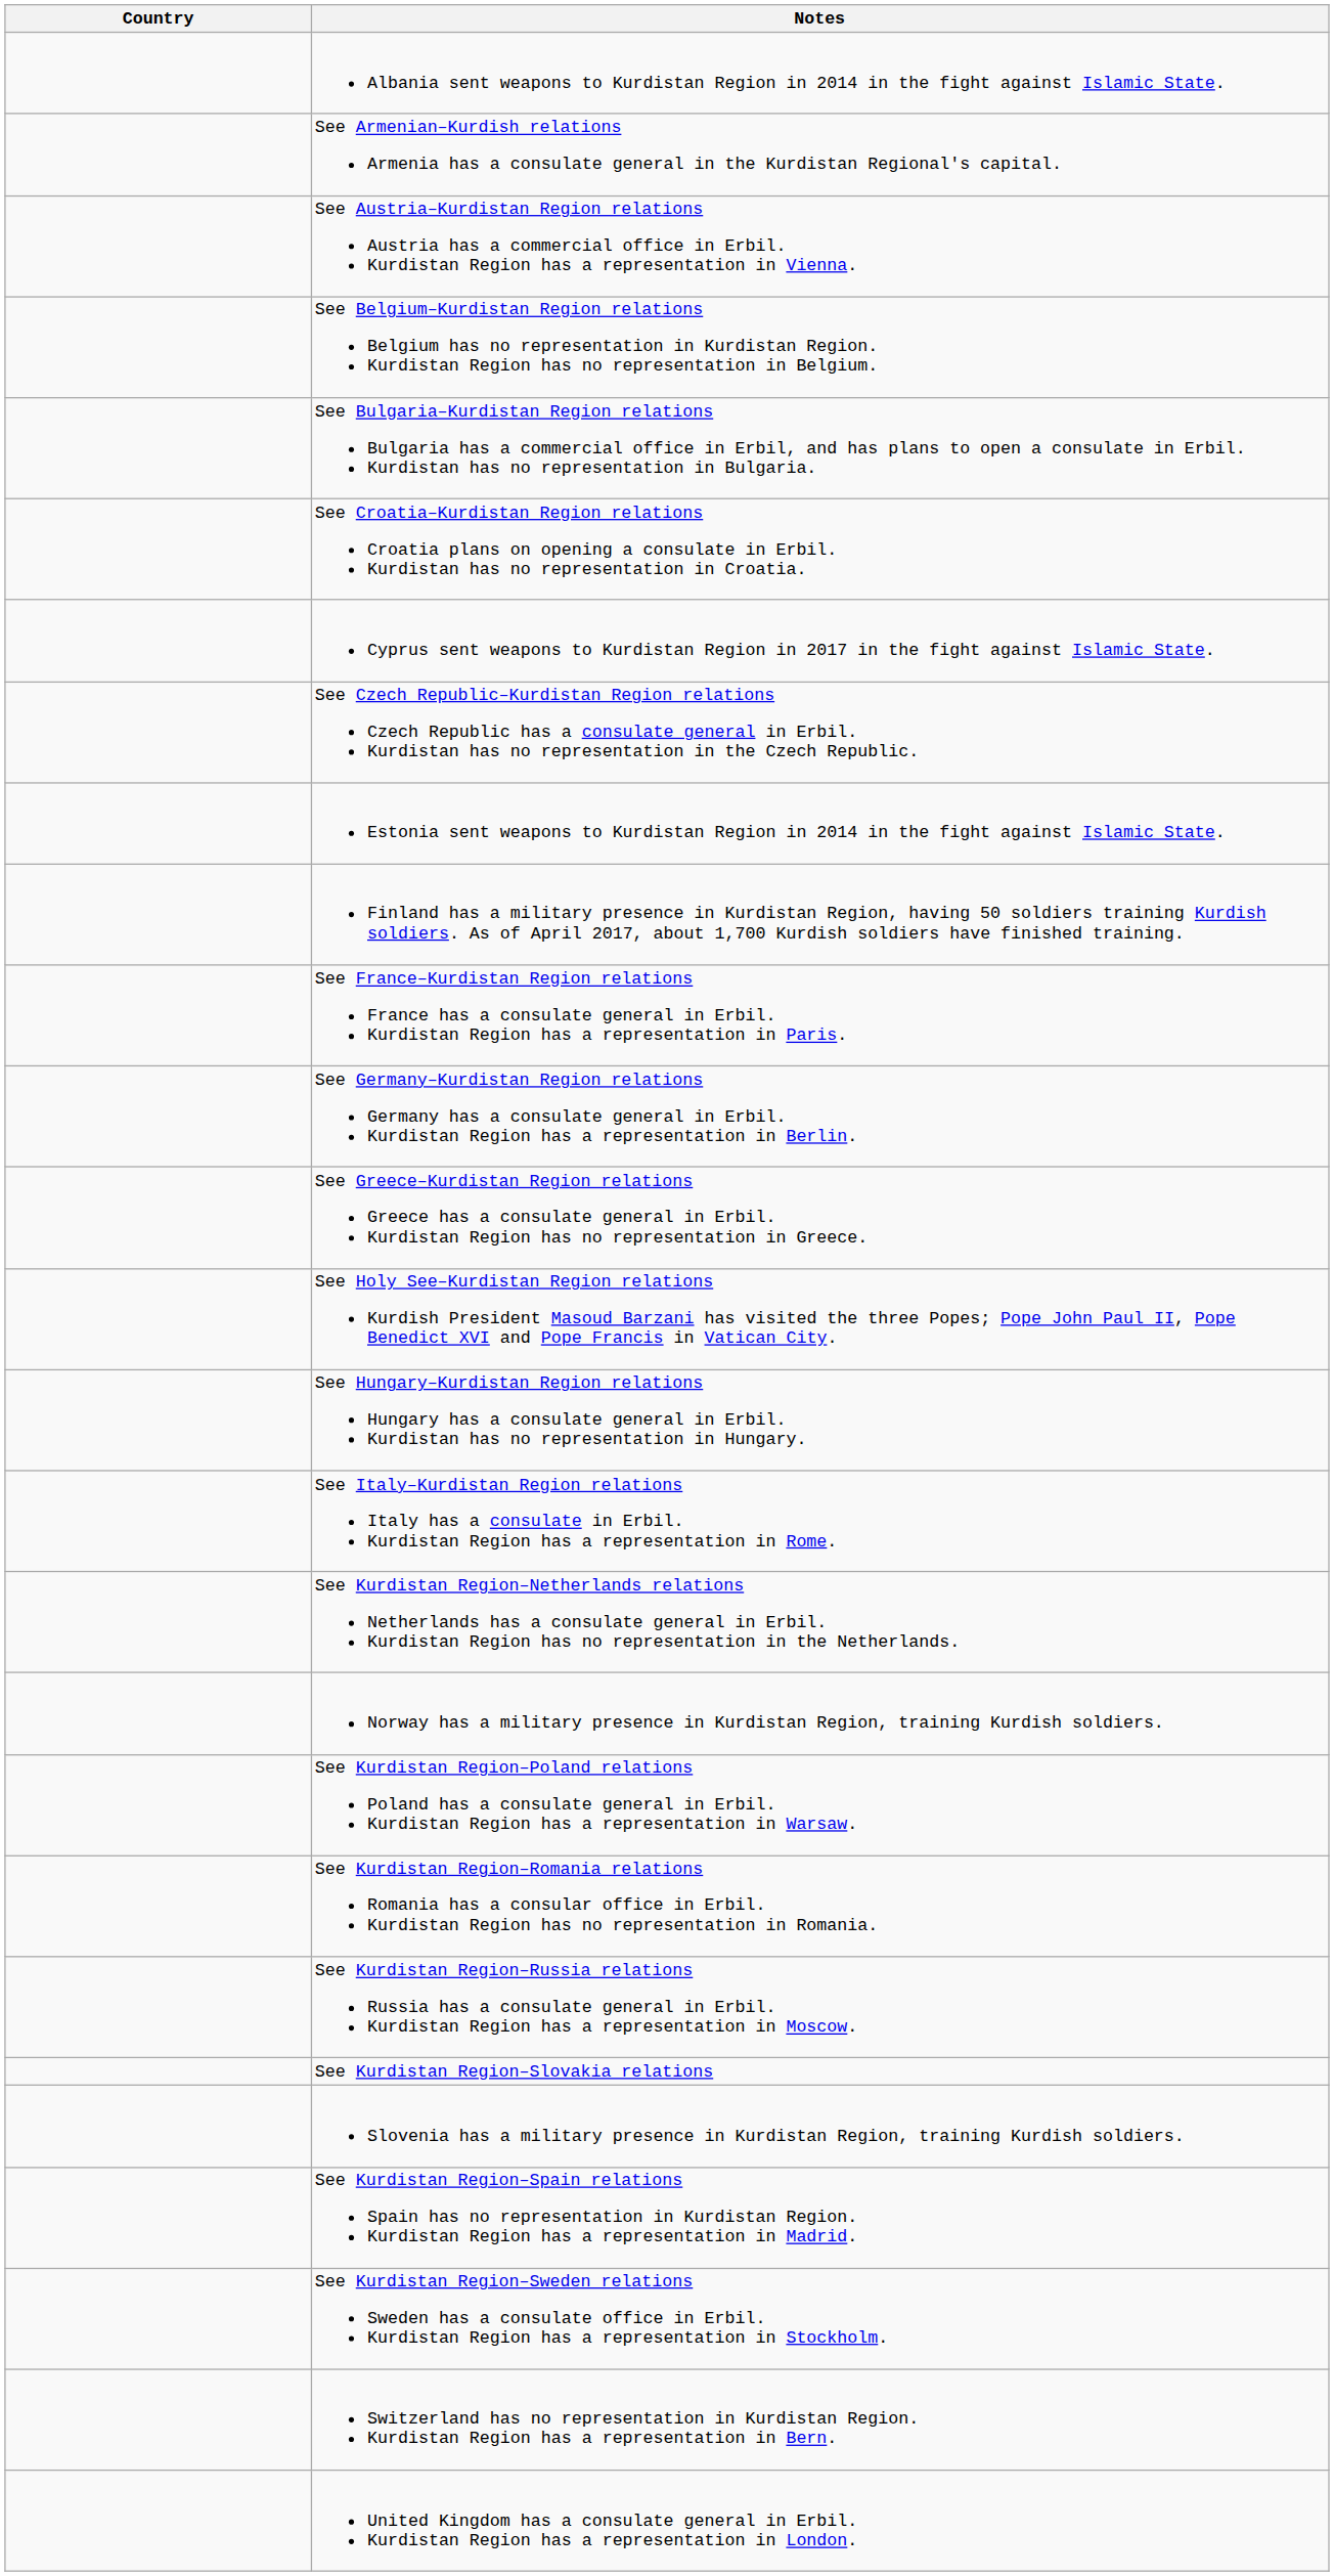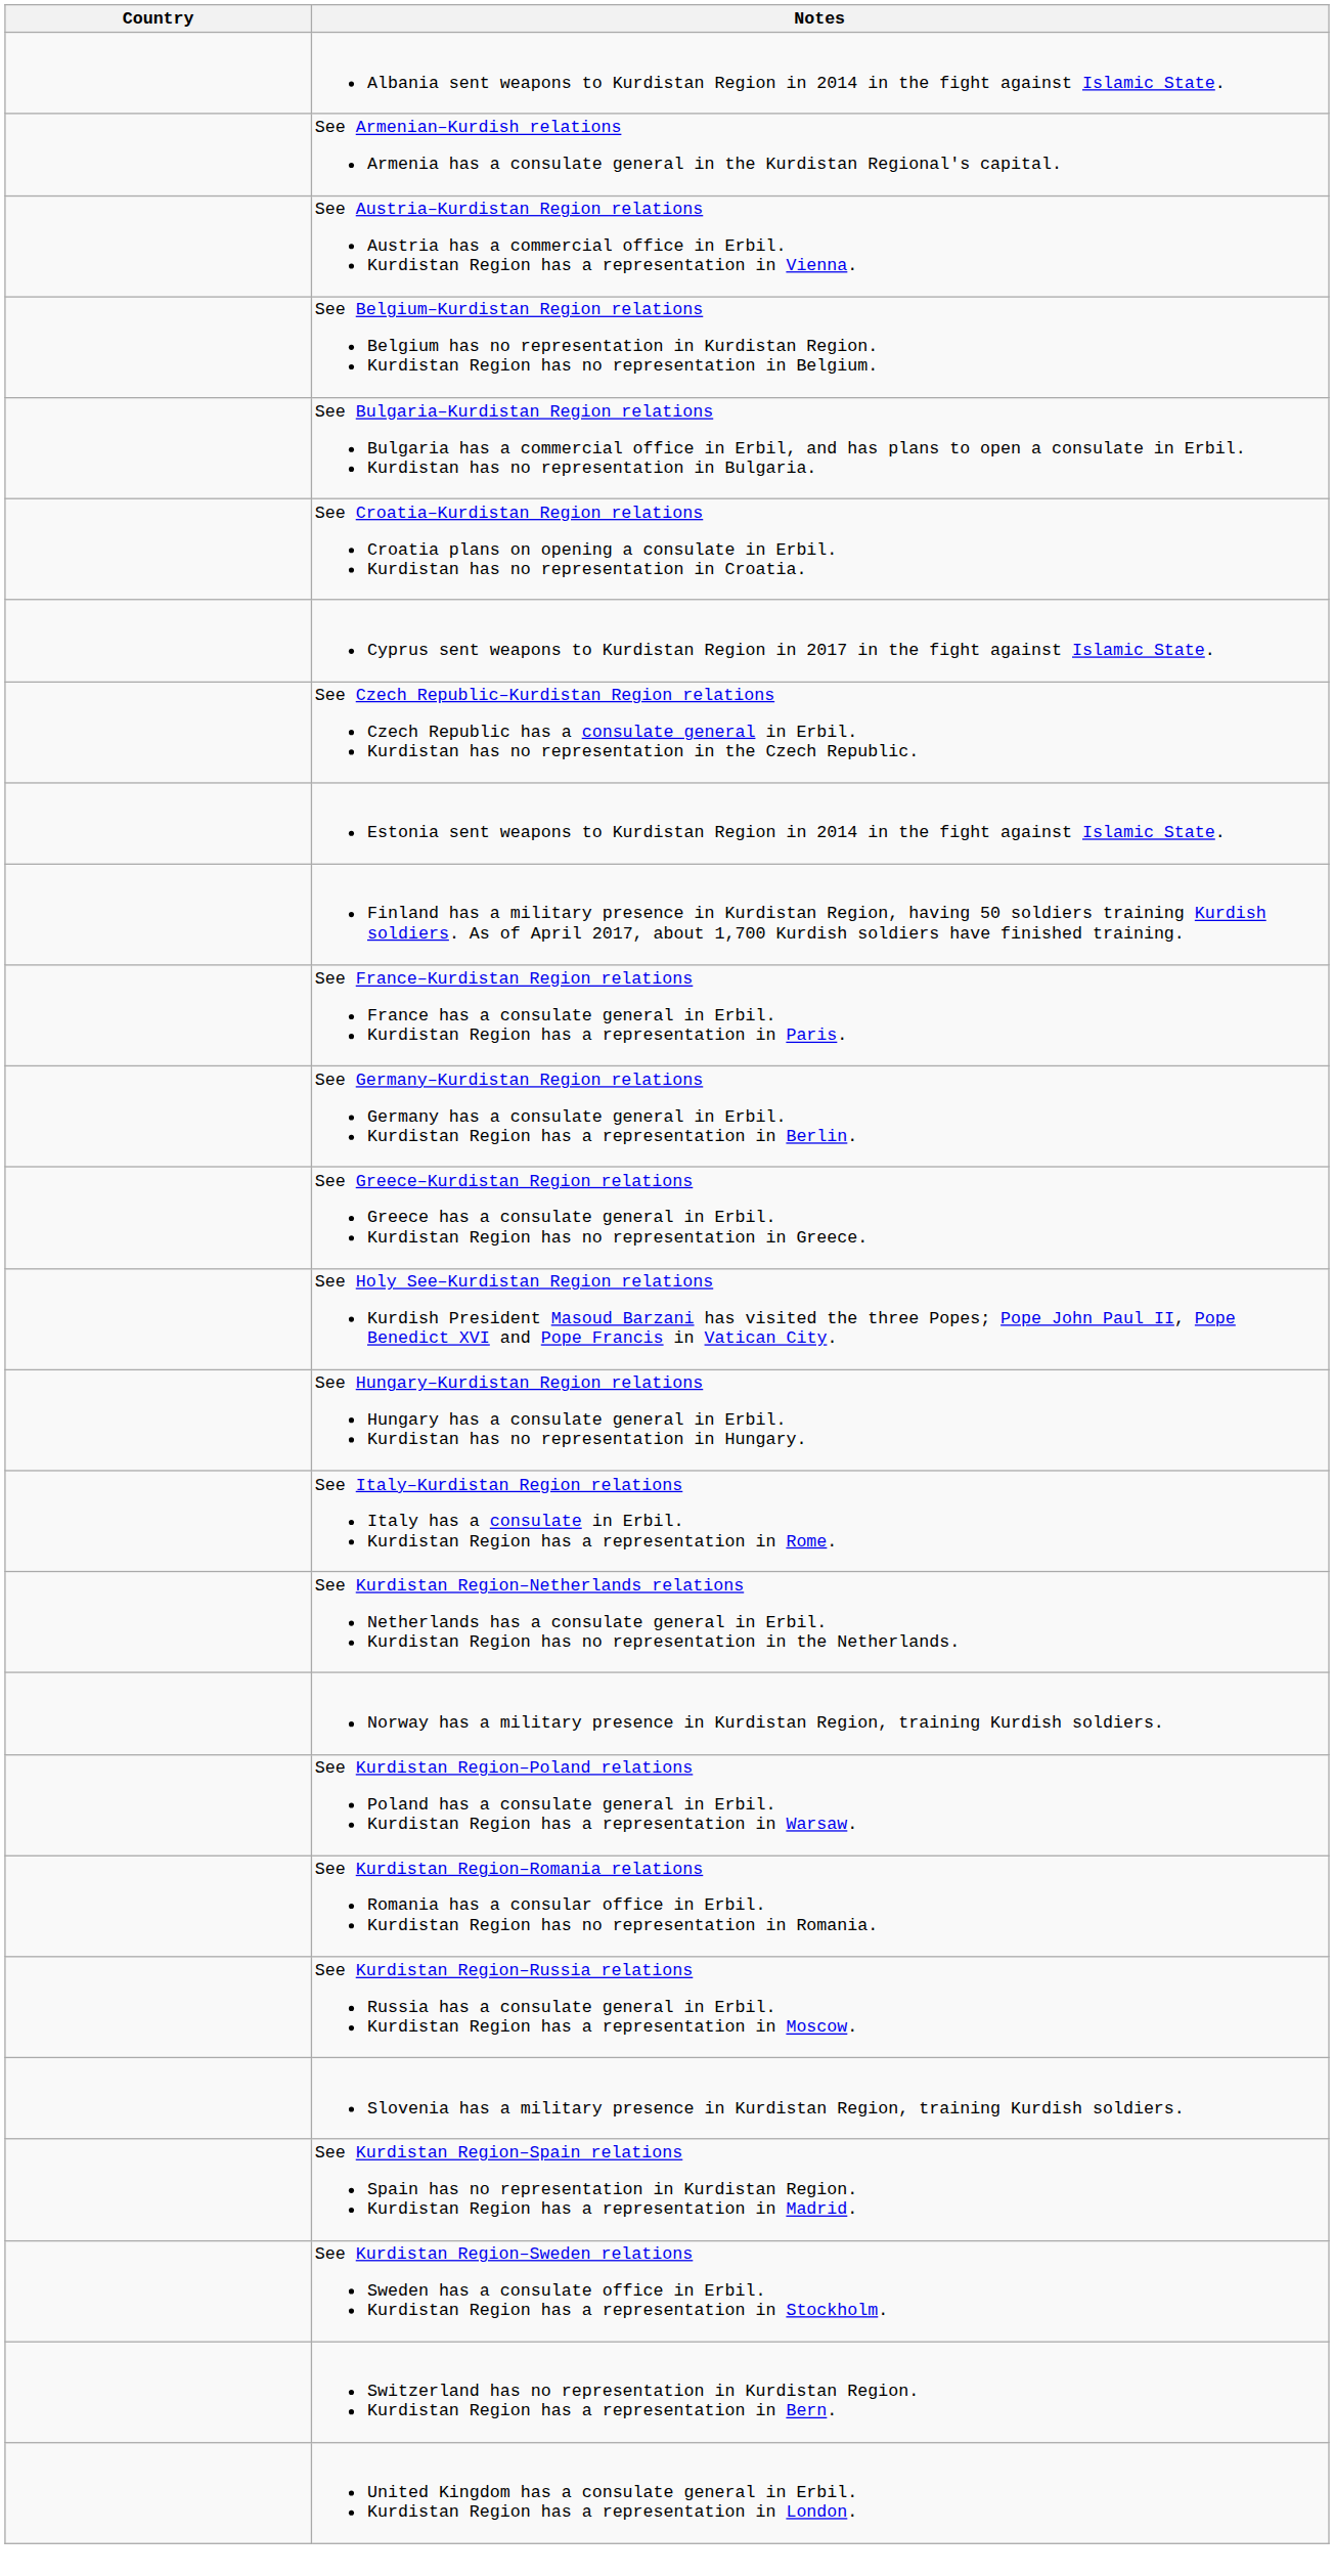- row: See Kurdistan Region–Slovakia relations
